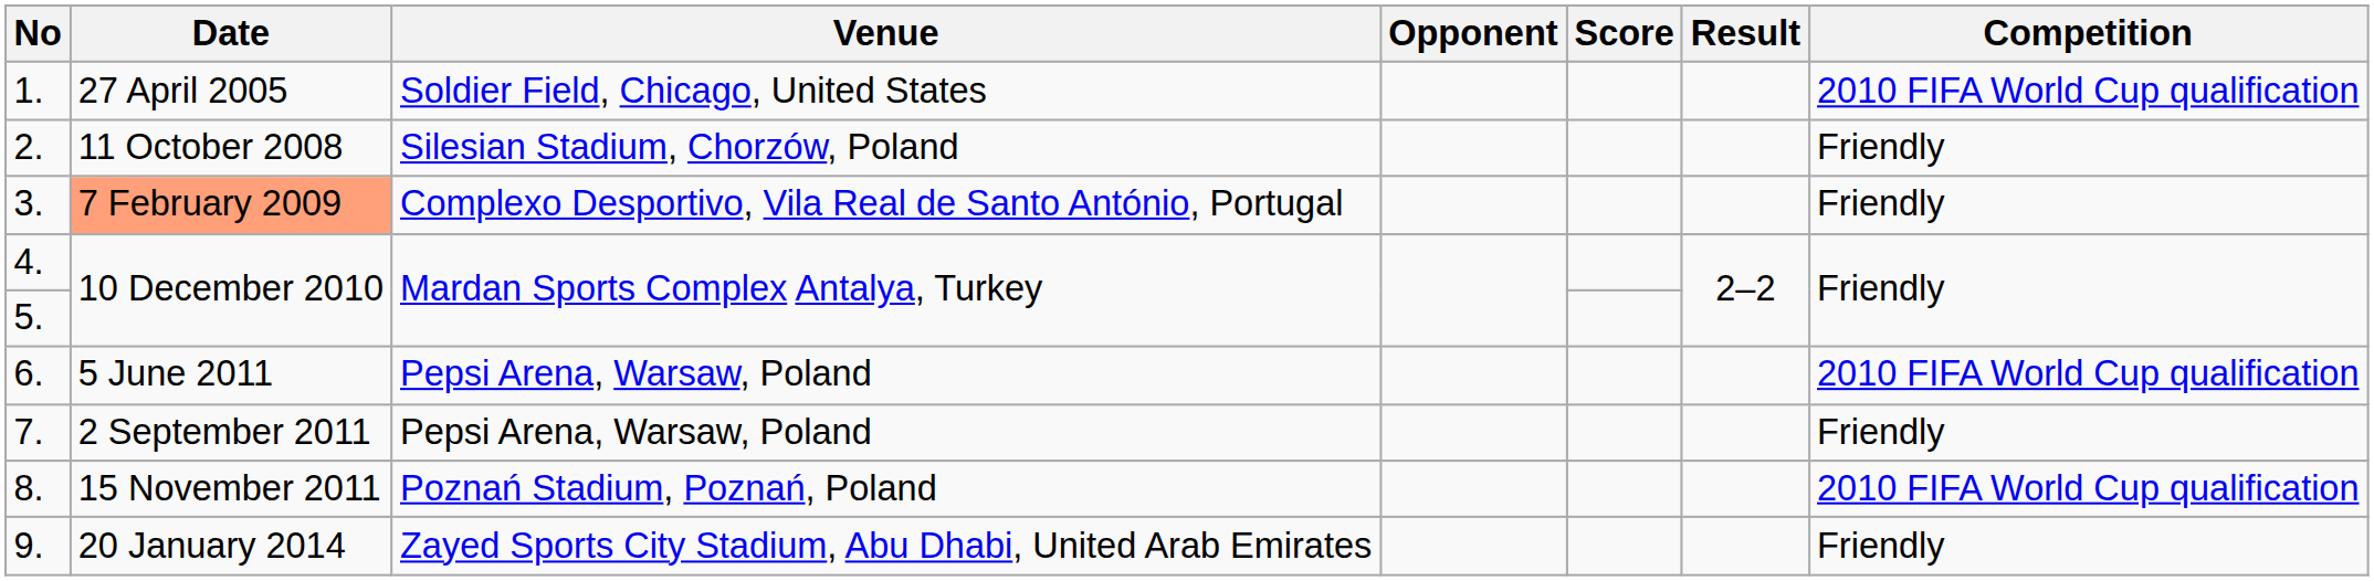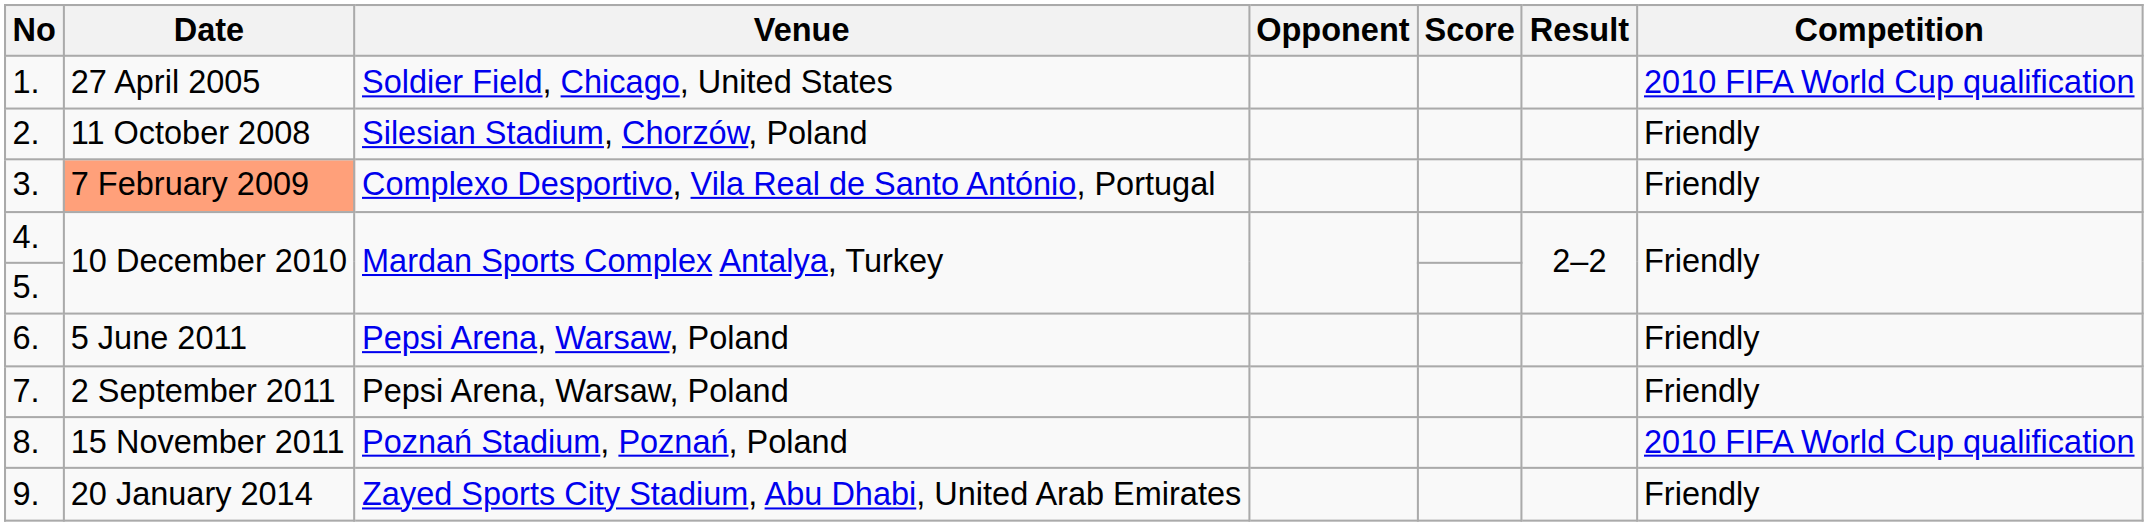6. | Competition: 2010 FIFA World Cup qualification -> Friendly
